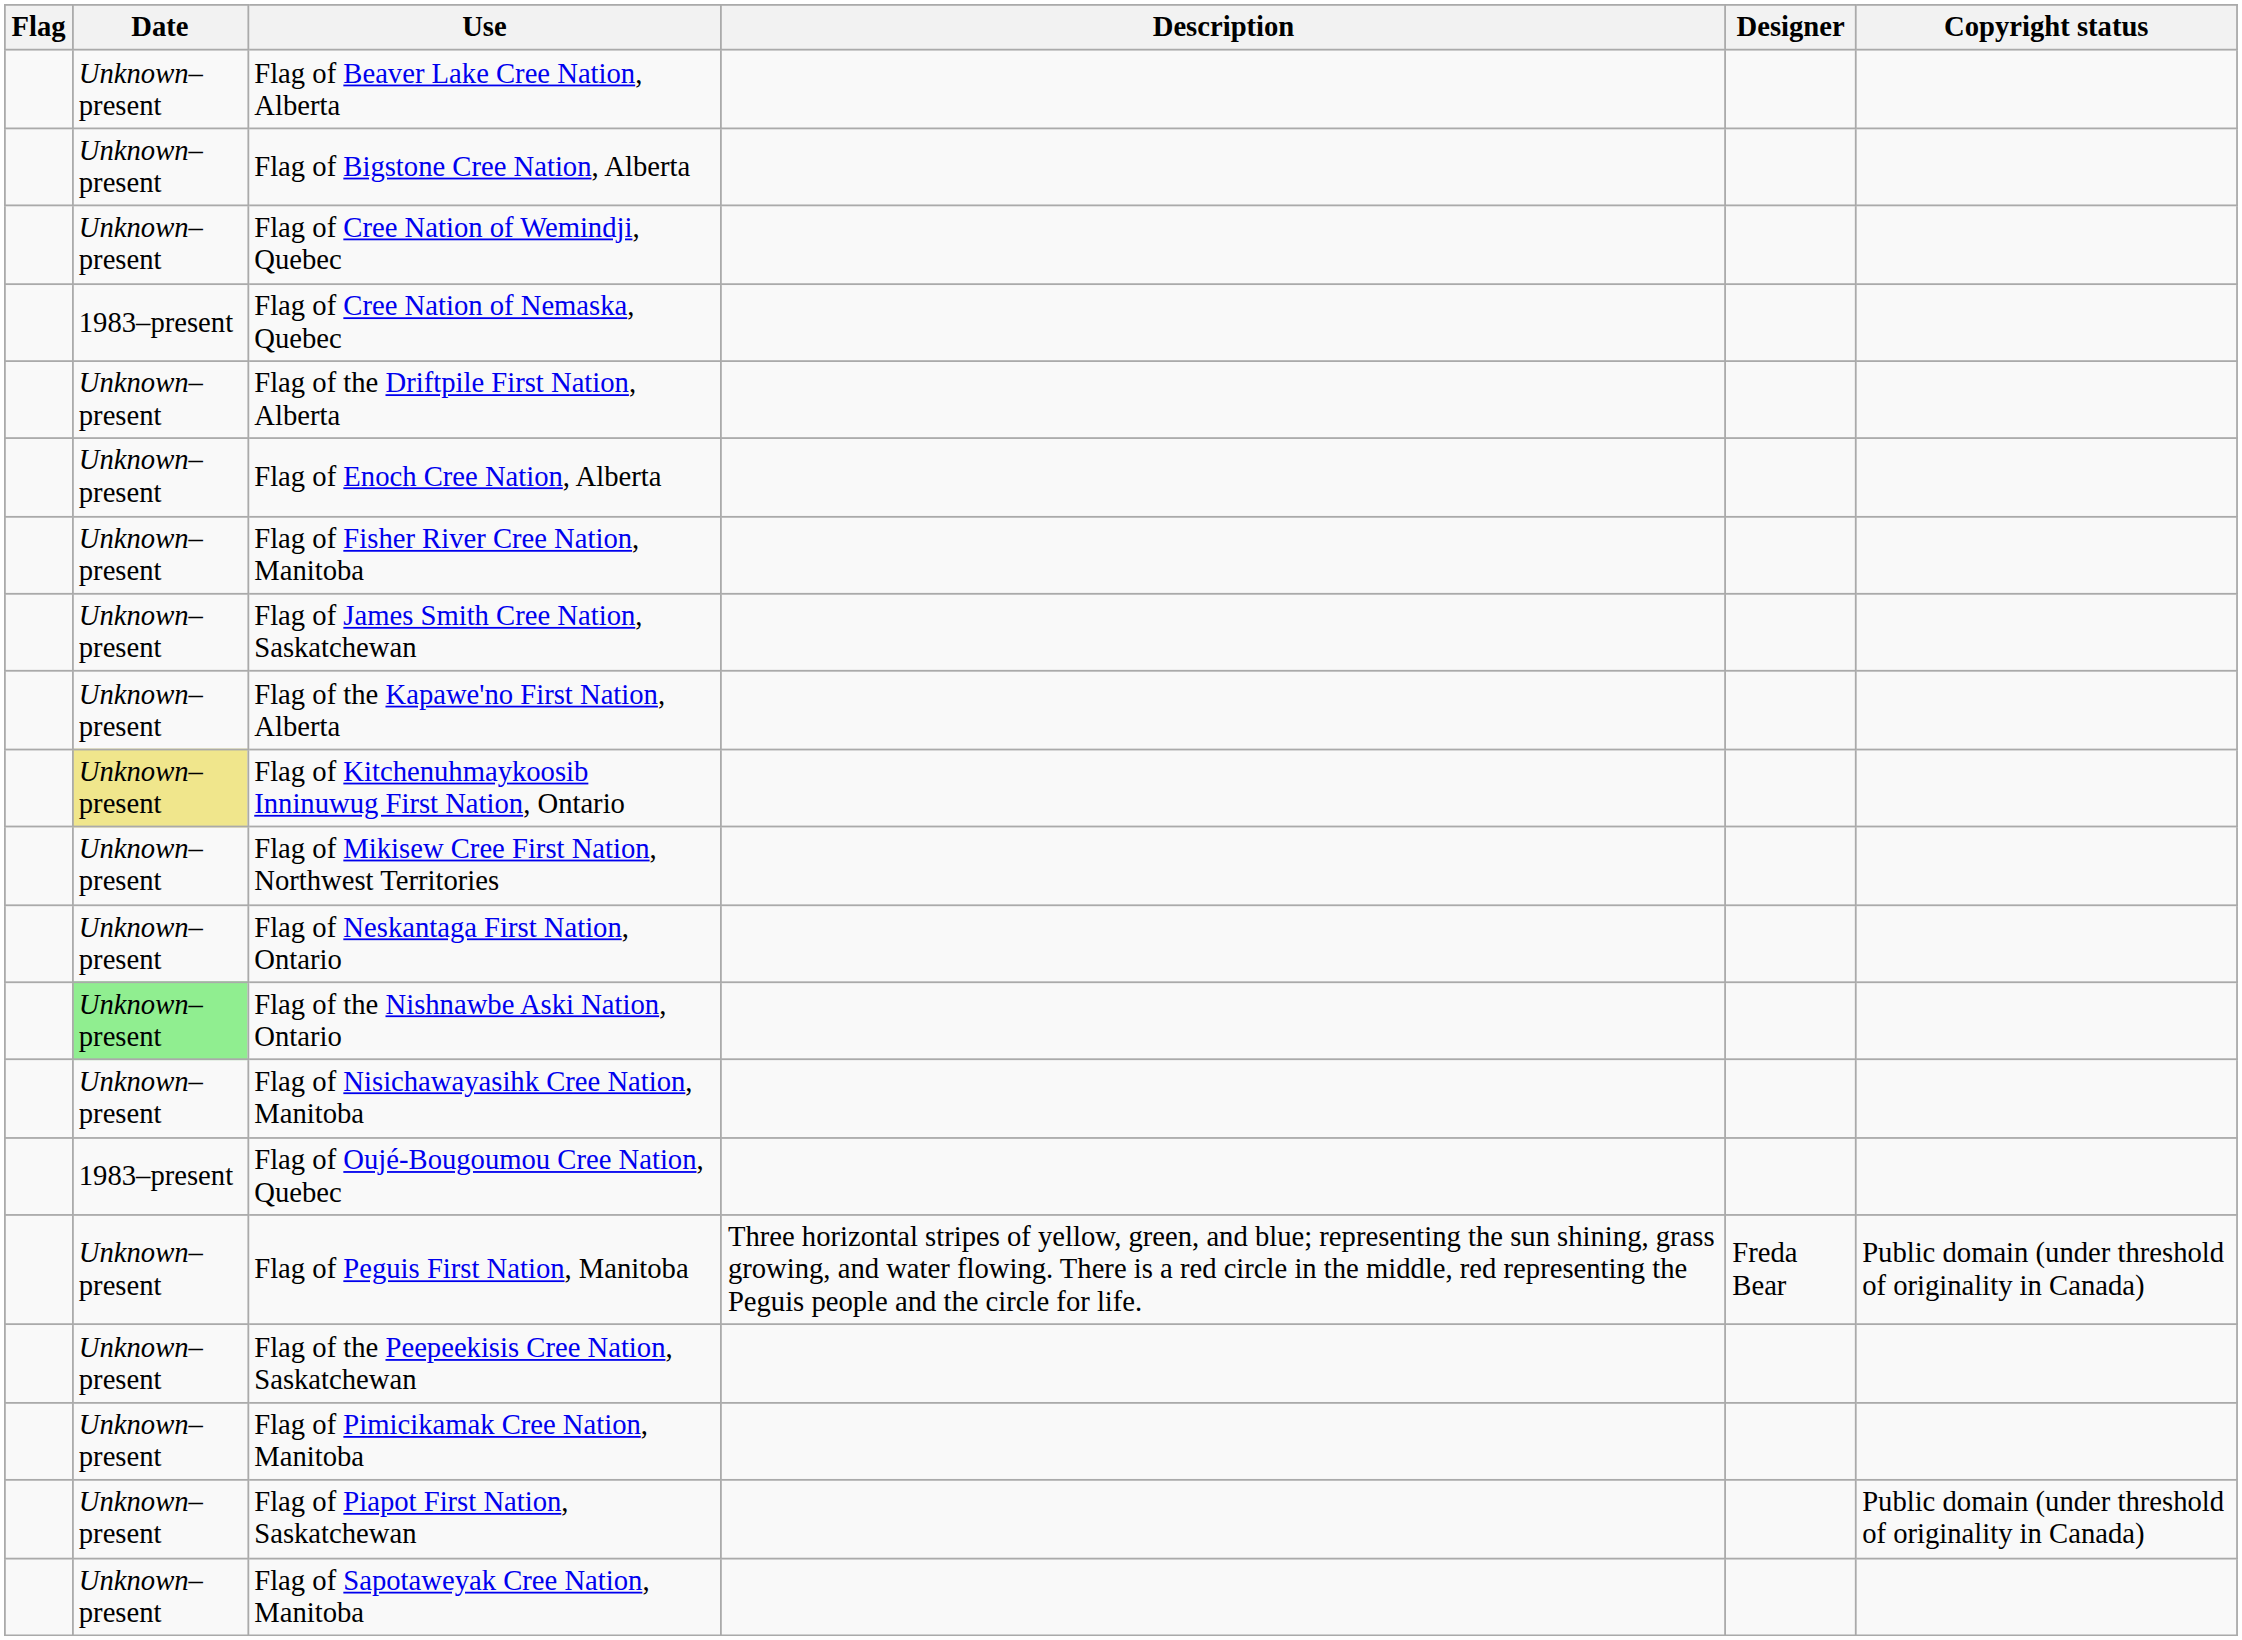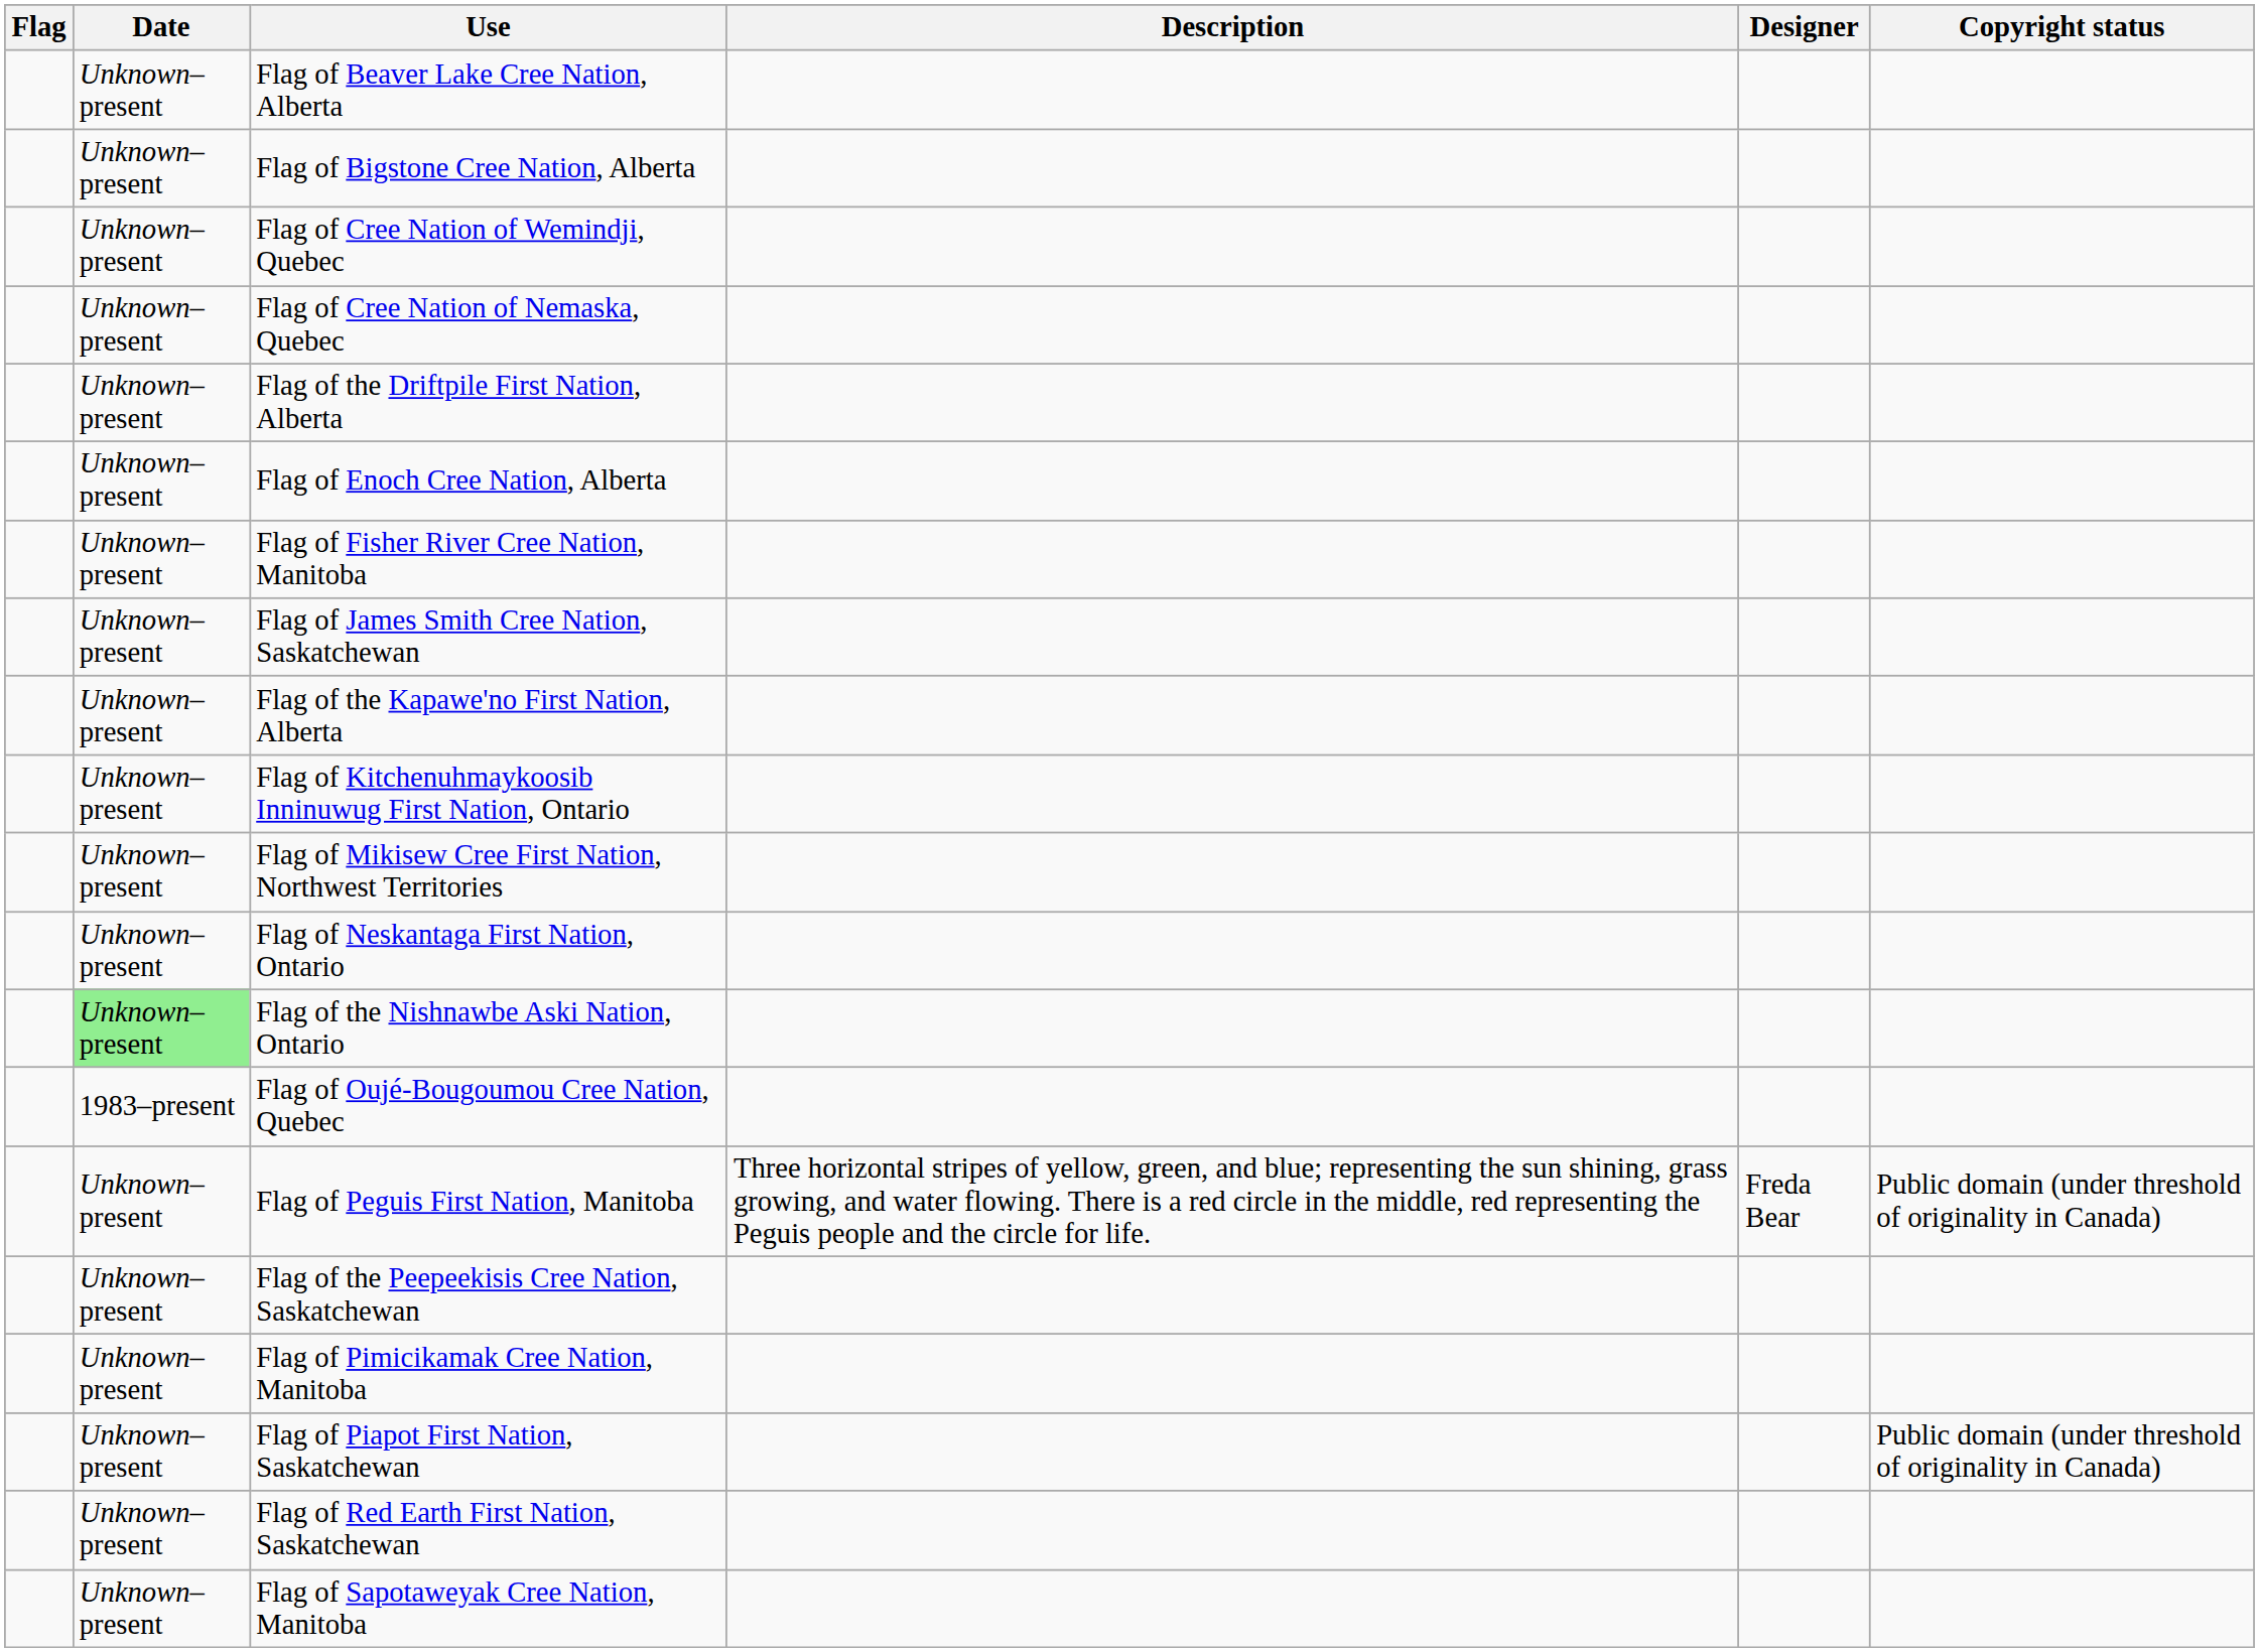Flag of Cree Nation of Nemaska, Quebec | Date: 1983–present -> Unknown–present
Flag of Kitchenuhmaykoosib Inninuwug First Nation, Ontario | Date: khaki background -> no background
- row: Unknown–present | Flag of Nisichawayasihk Cree Nation, Manitoba
+ row: Unknown–present | Flag of Red Earth First Nation, Saskatchewan
